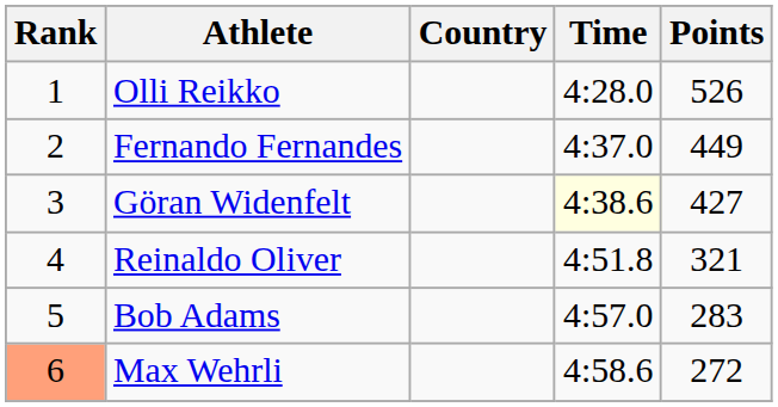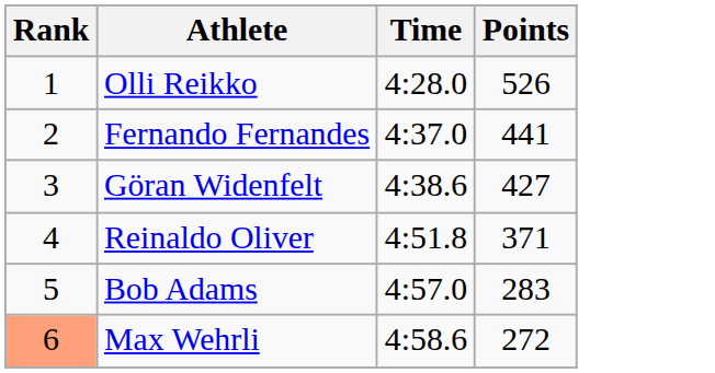- column: Country
Fernando Fernandes | Points: 449 -> 441
Göran Widenfelt | Time: lightyellow background -> no background
Reinaldo Oliver | Points: 321 -> 371
